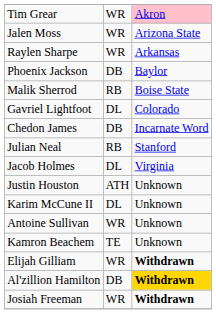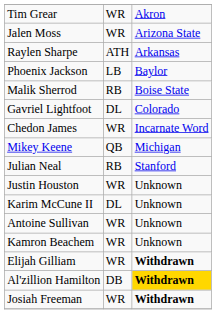Tim Grear | column 3: pink background -> no background
Raylen Sharpe | column 2: WR -> ATH
Phoenix Jackson | column 2: DB -> LB
Chedon James | column 2: DB -> WR
+ row: Mikey Keene | QB | Michigan
- row: Jacob Holmes | DL | Virginia
Justin Houston | column 2: ATH -> WR
Kamron Beachem | column 2: TE -> WR
